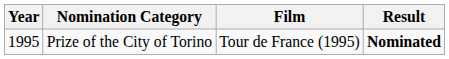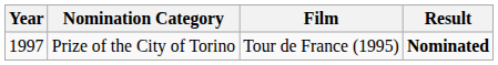Prize of the City of Torino | Year: 1995 -> 1997
